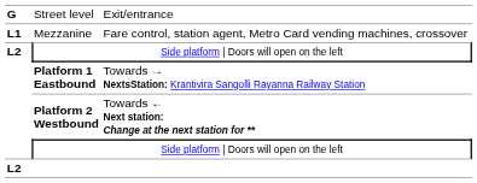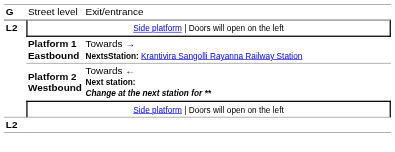- row: L1 | Mezzanine | Fare control, station agent, Metro Card vending machines, crossover
